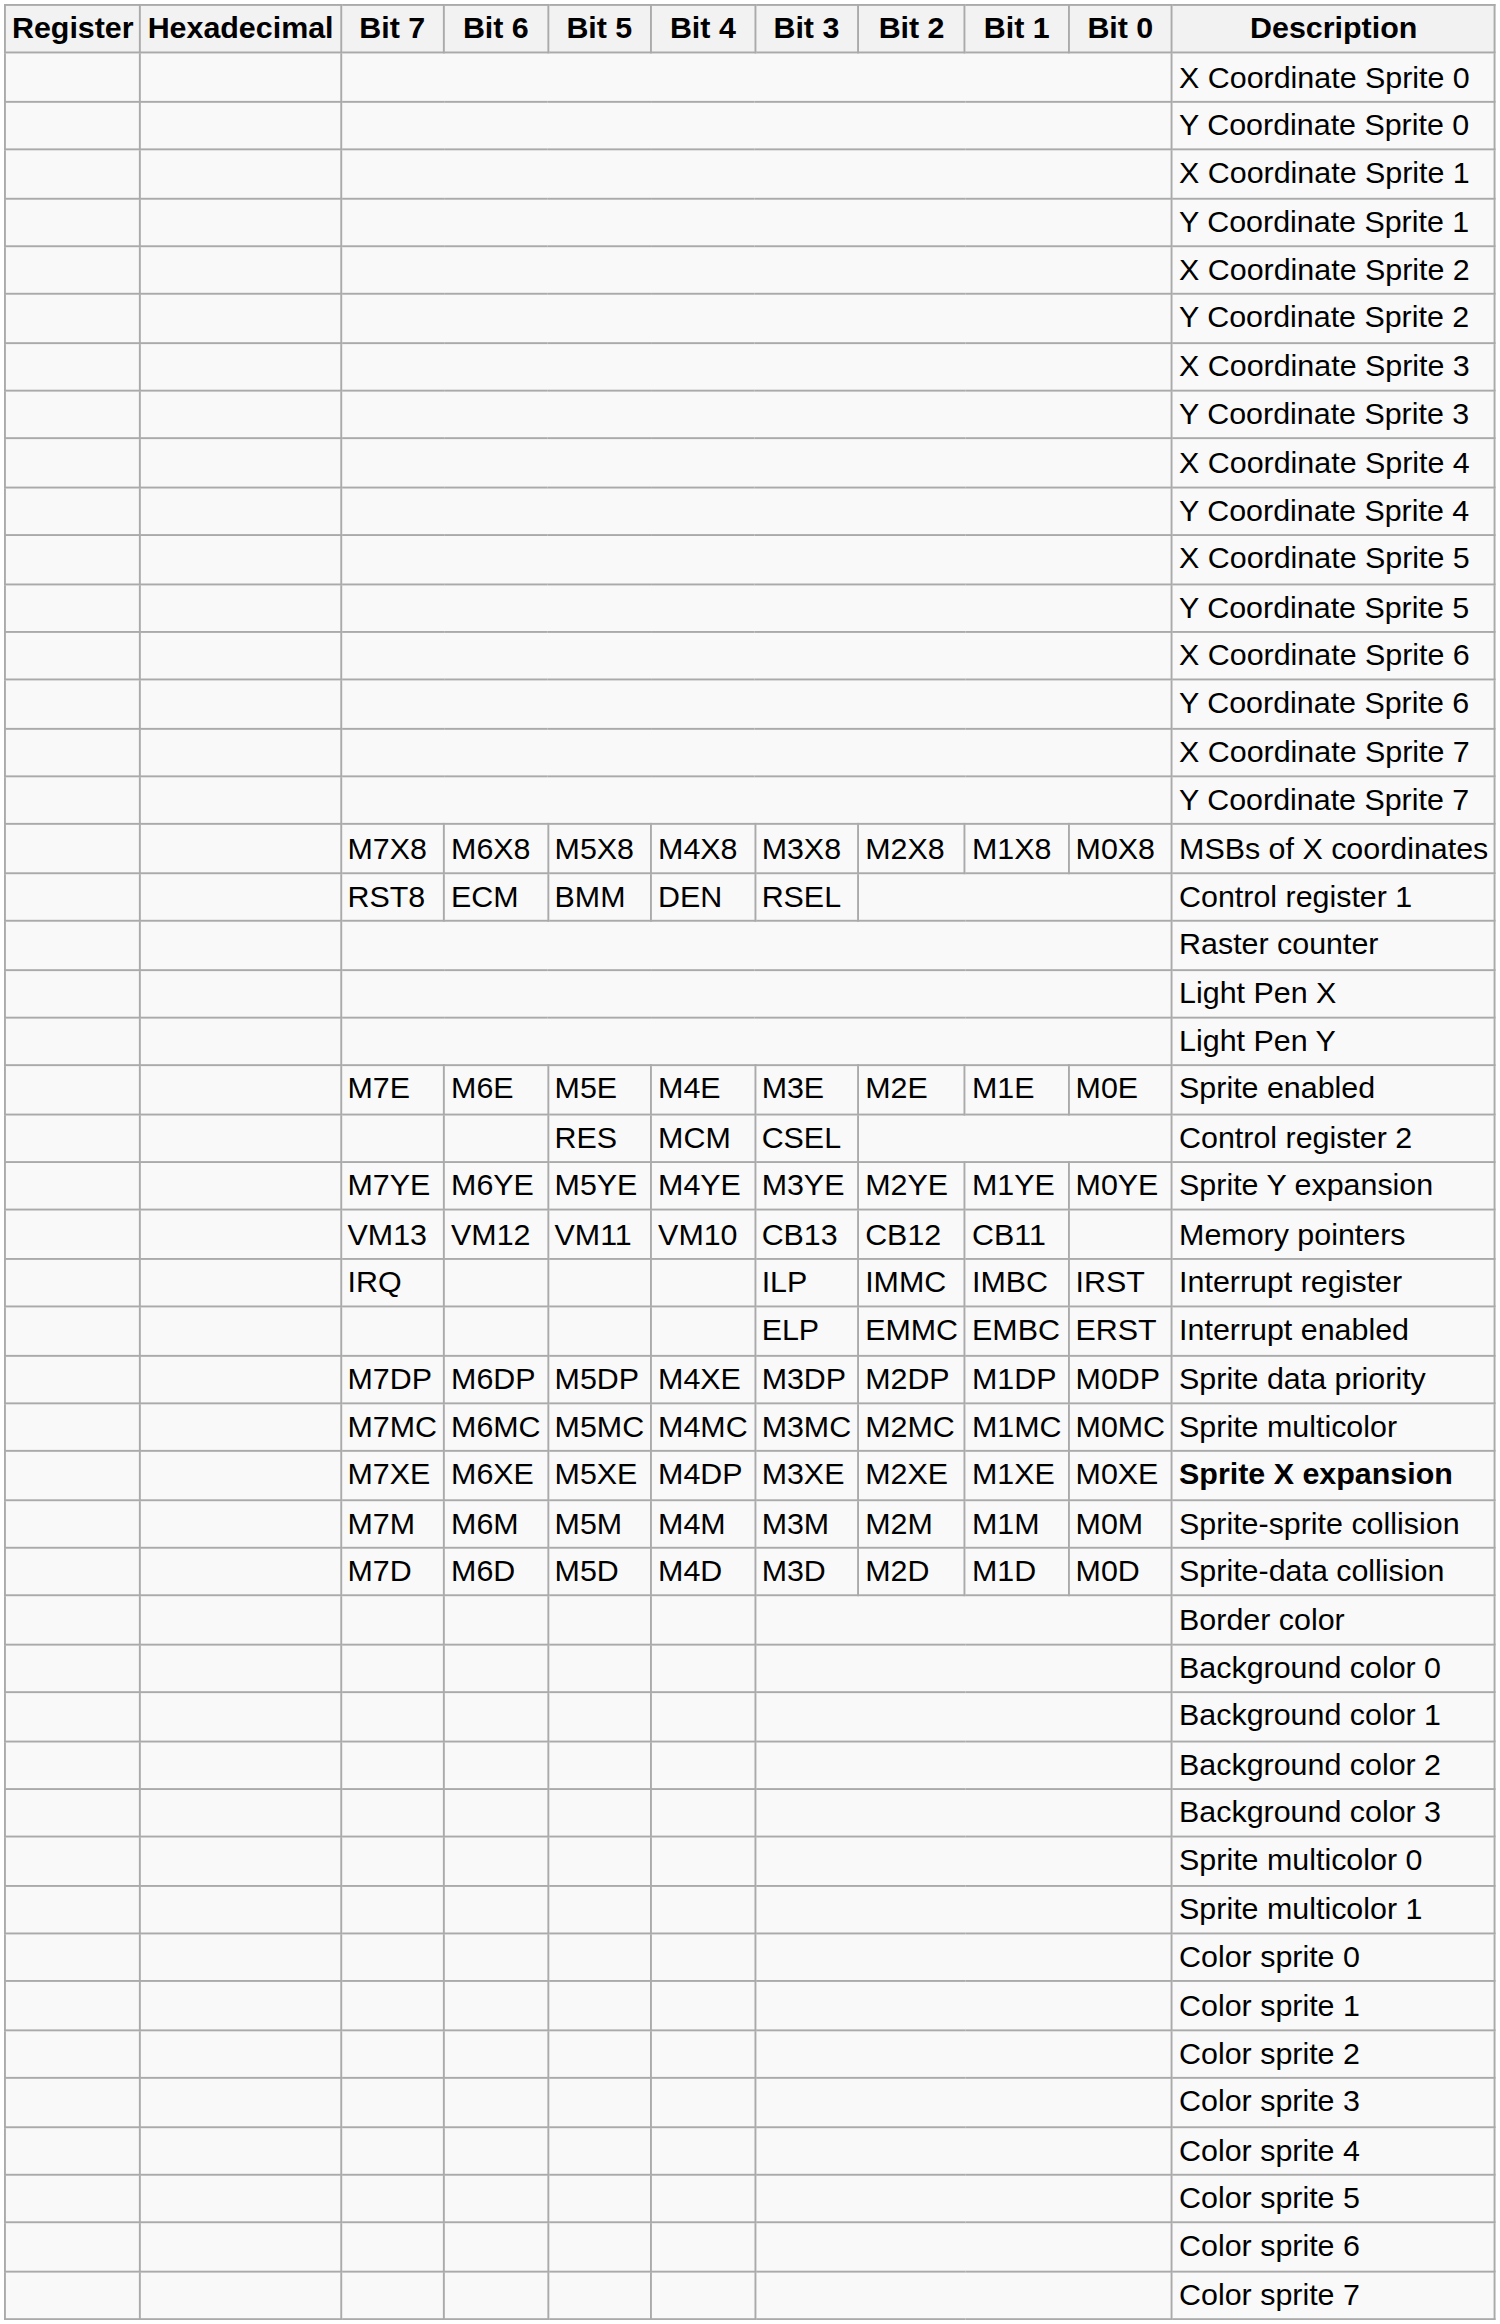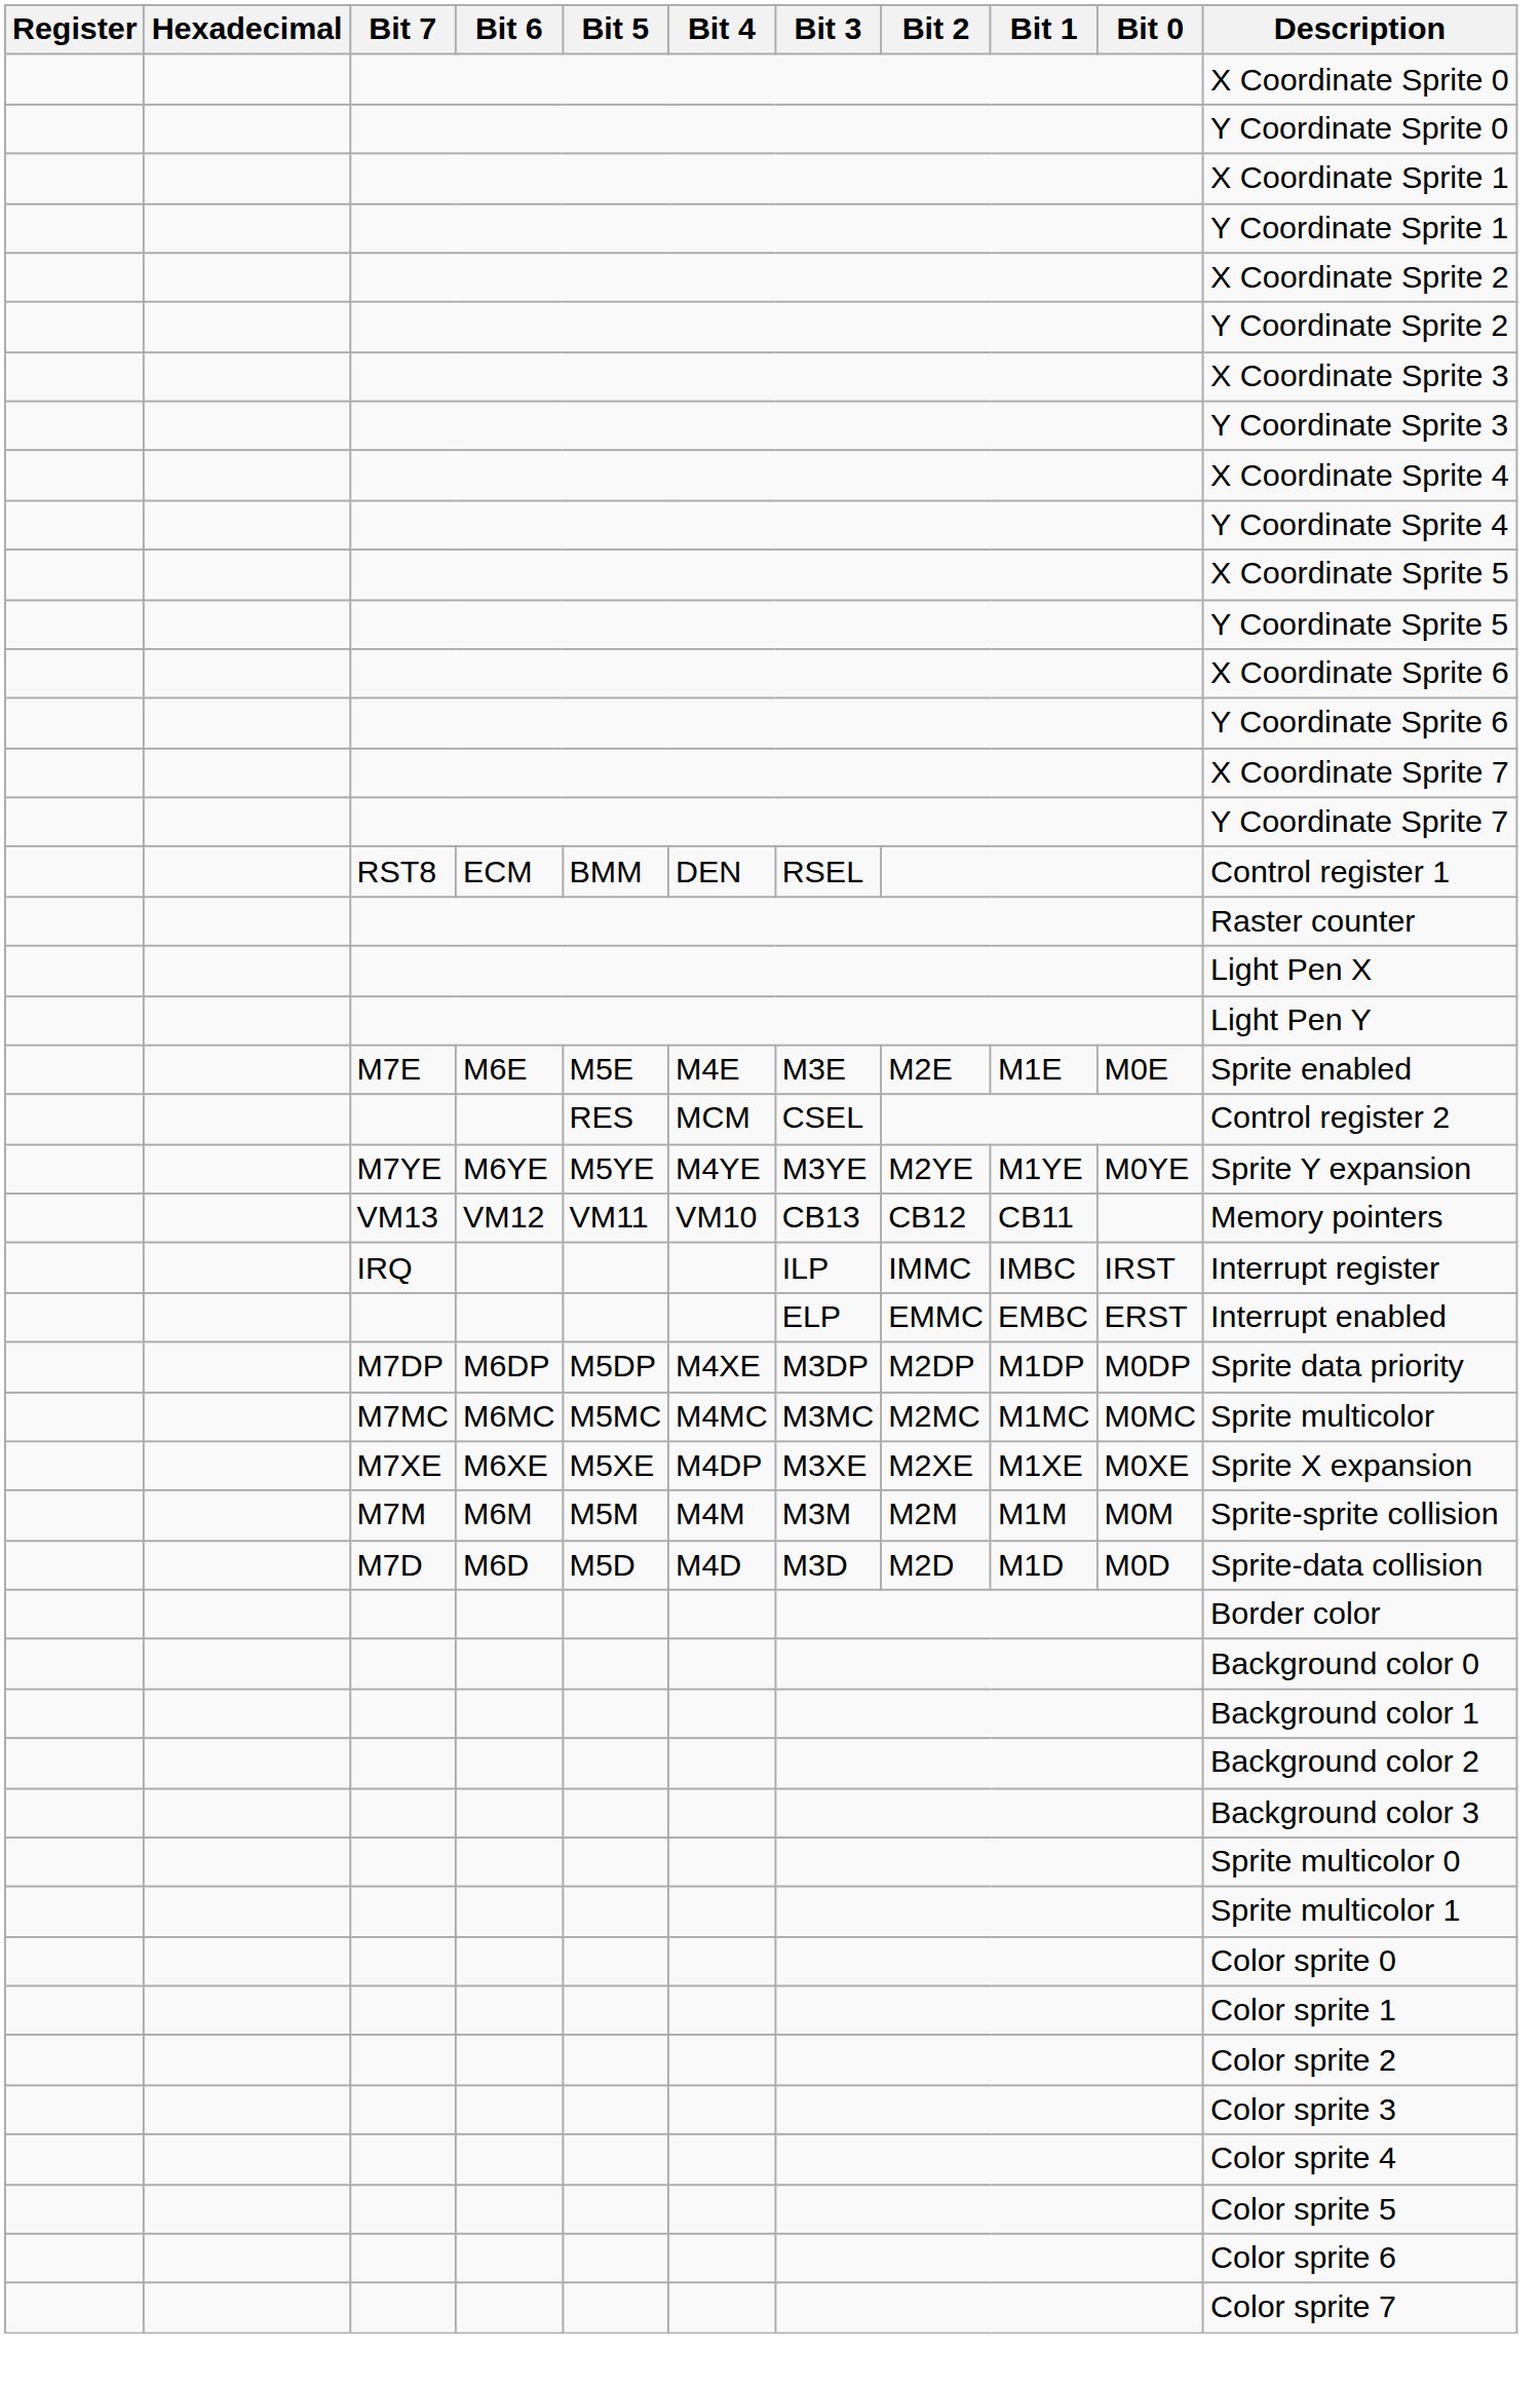- row: M7X8 | M6X8 | M5X8 | M4X8 | M3X8 | M2X8 | M1X8 | M0X8 | MSBs of X coordinates
M7XE | Description: bold -> normal
